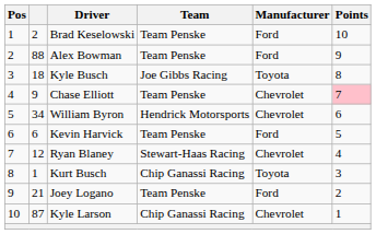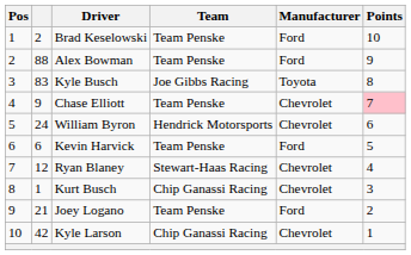Kyle Busch | column 2: 18 -> 83
William Byron | column 2: 34 -> 24
Kurt Busch | Manufacturer: Toyota -> Chevrolet
Kyle Larson | column 2: 87 -> 42
